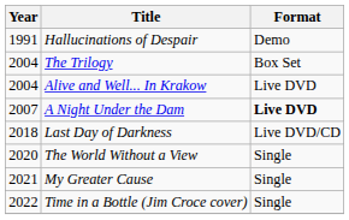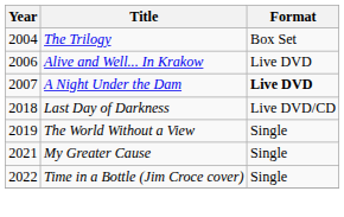- row: 1991 | Hallucinations of Despair | Demo
Alive and Well... In Krakow | Year: 2004 -> 2006
The World Without a View | Year: 2020 -> 2019
